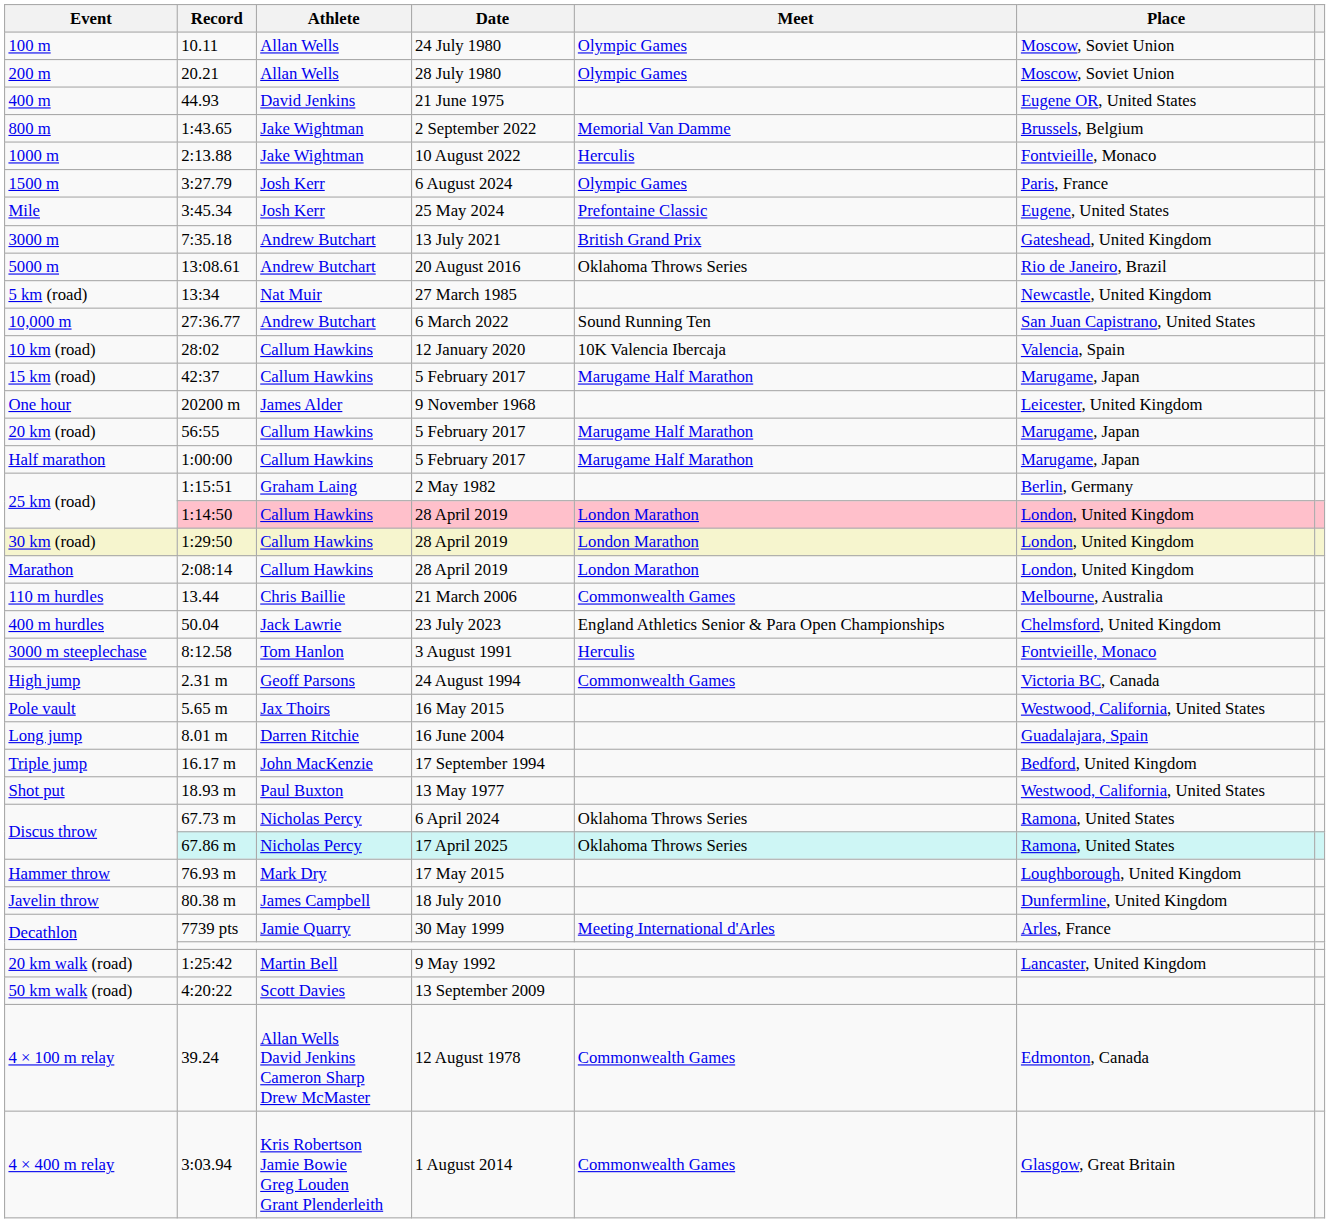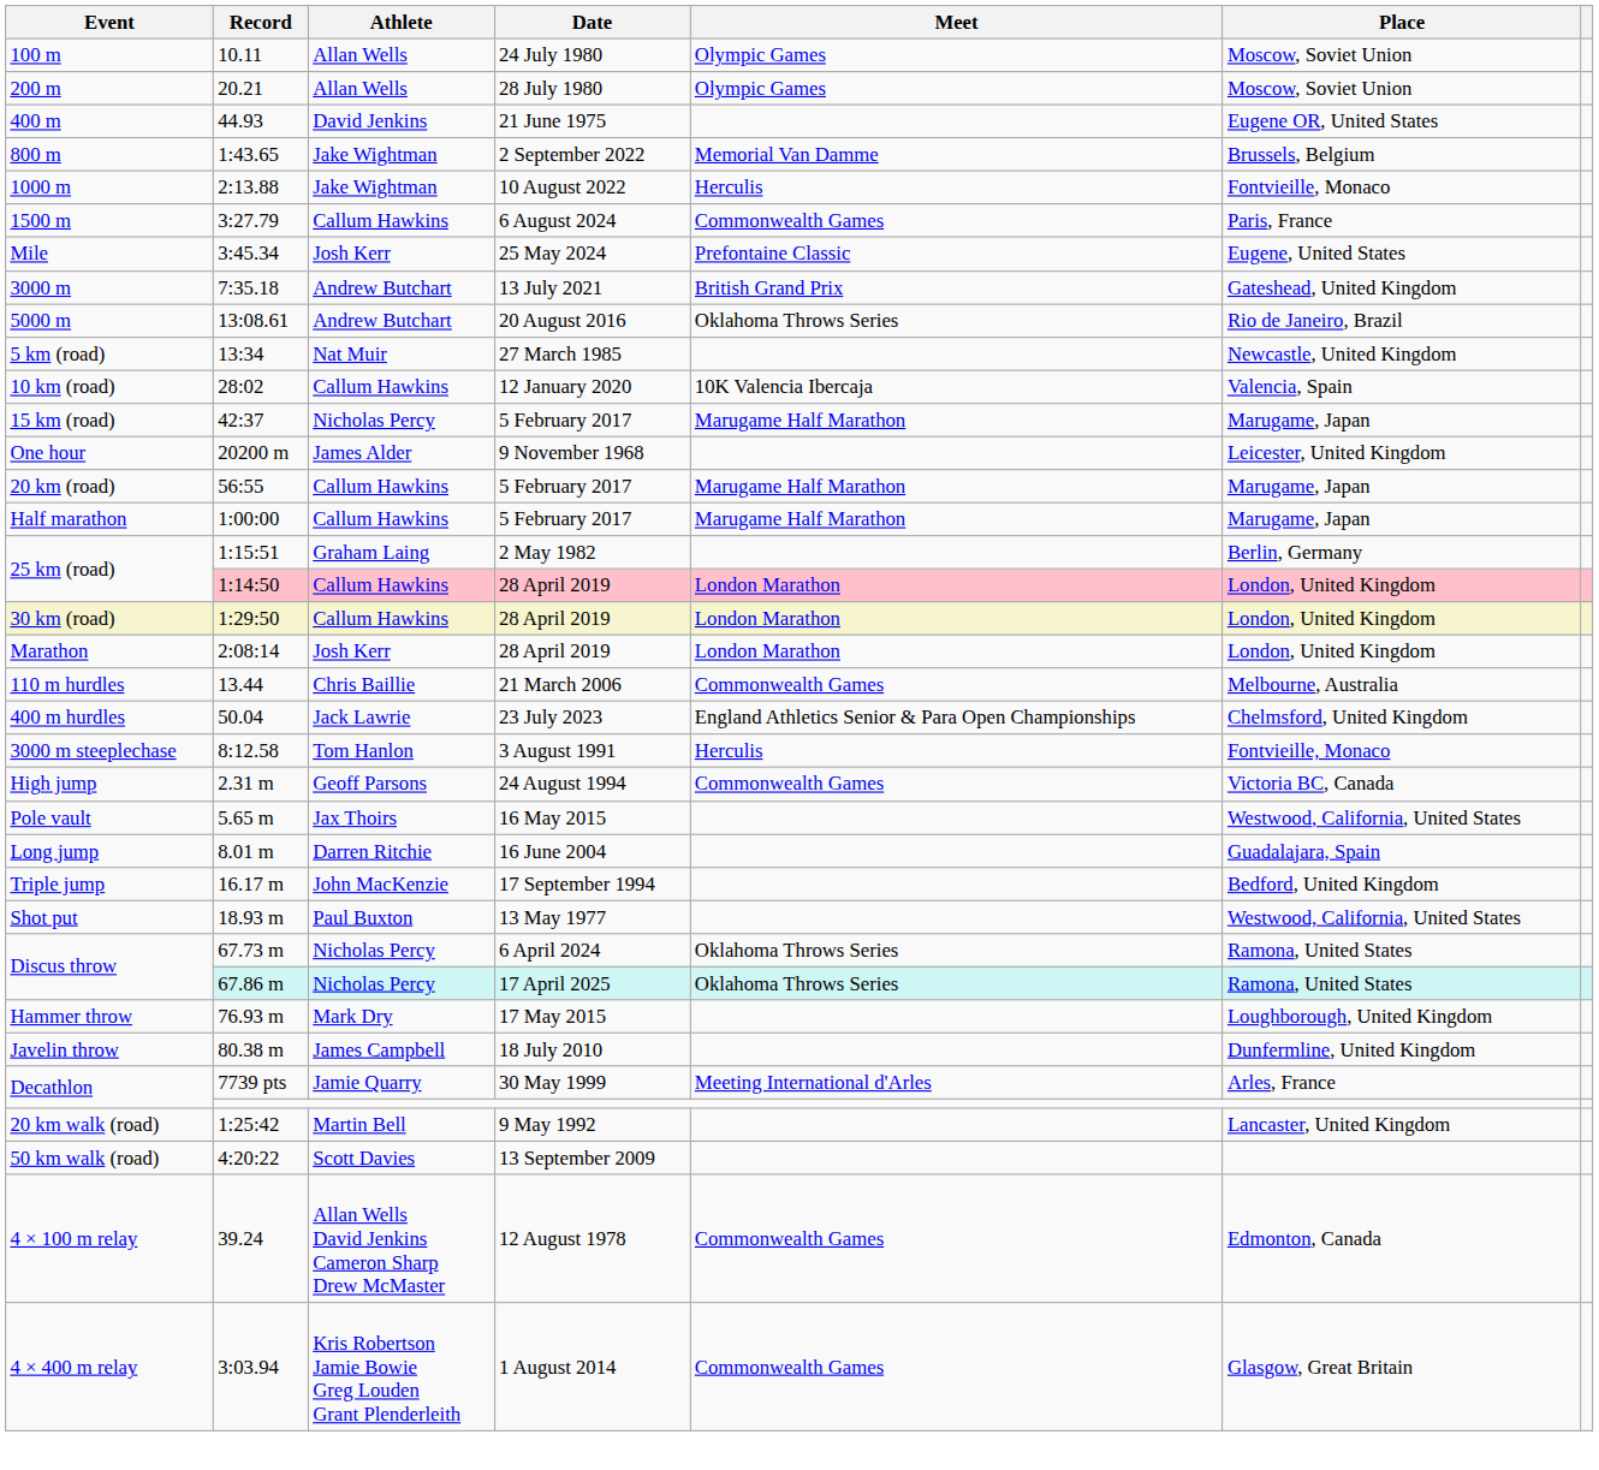1500 m | Athlete: Josh Kerr -> Callum Hawkins
1500 m | Meet: Olympic Games -> Commonwealth Games
- row: 10,000 m | 27:36.77 | Andrew Butchart | 6 March 2022 | Sound Running Ten | San Juan Capistrano, United States
15 km (road) | Athlete: Callum Hawkins -> Nicholas Percy
Marathon | Athlete: Callum Hawkins -> Josh Kerr
